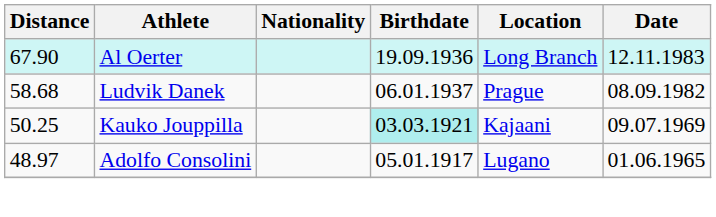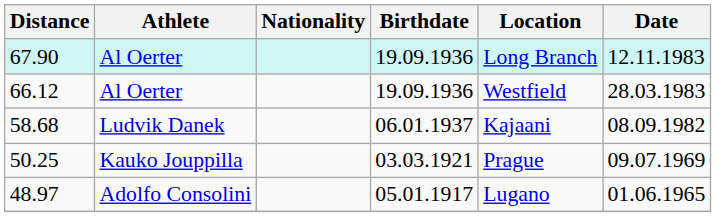+ row: 66.12 | Al Oerter | 19.09.1936 | Westfield | 28.03.1983
58.68 | Location: Prague -> Kajaani
50.25 | Birthdate: paleturquoise background -> no background
50.25 | Location: Kajaani -> Prague
